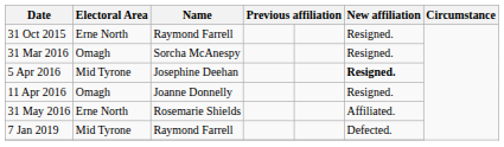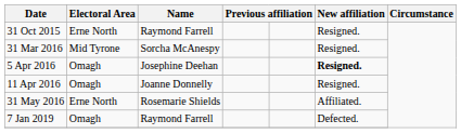31 Mar 2016 | Electoral Area: Omagh -> Mid Tyrone
5 Apr 2016 | Electoral Area: Mid Tyrone -> Omagh
7 Jan 2019 | Electoral Area: Mid Tyrone -> Omagh
